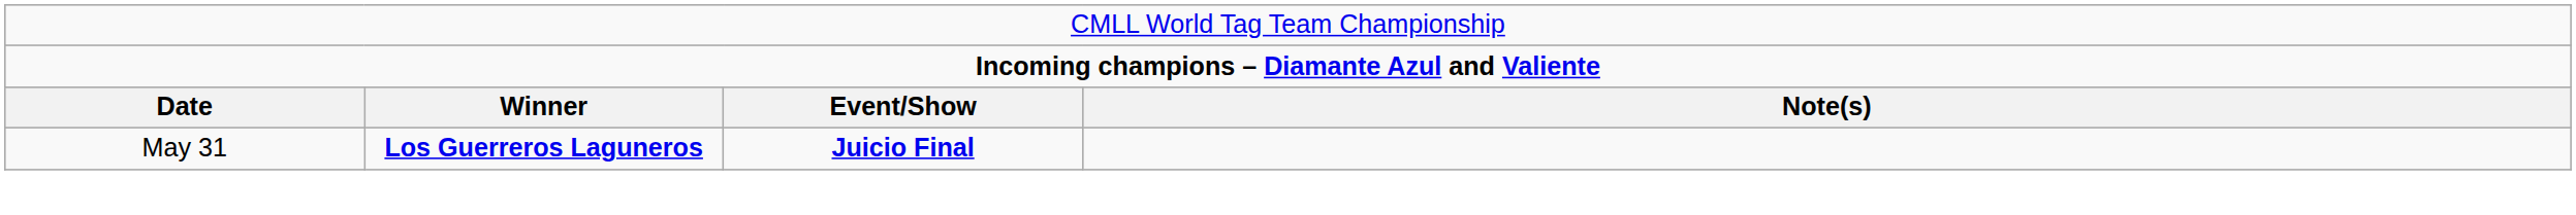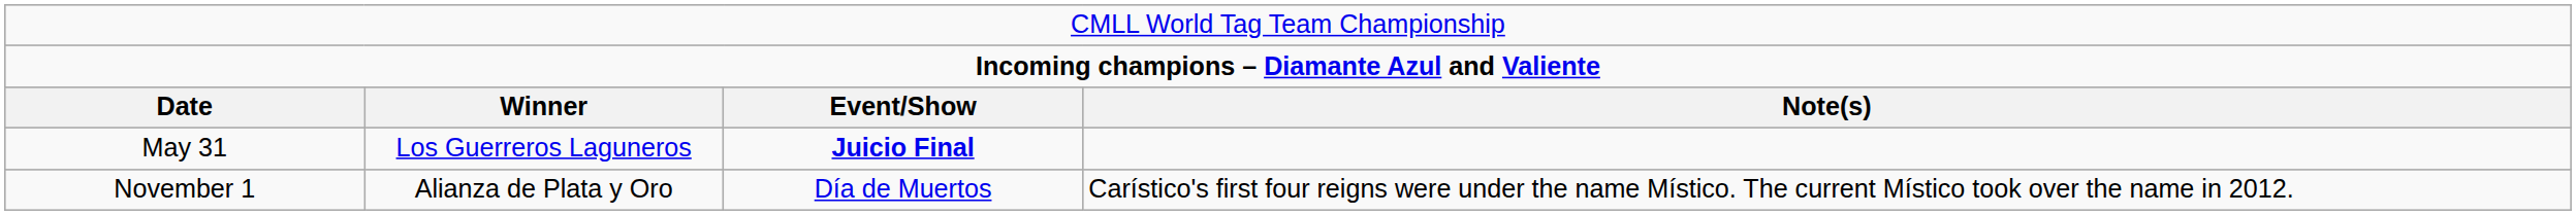May 31 | column 2: bold -> normal
+ row: November 1 | Alianza de Plata y Oro | Día de Muertos | Carístico's first four reigns were under the name Místico. The current Místico took over the name in 2012.
